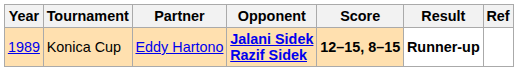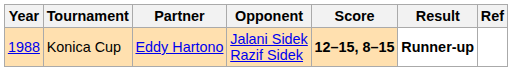Konica Cup | Year: 1989 -> 1988
Konica Cup | Opponent: bold -> normal
